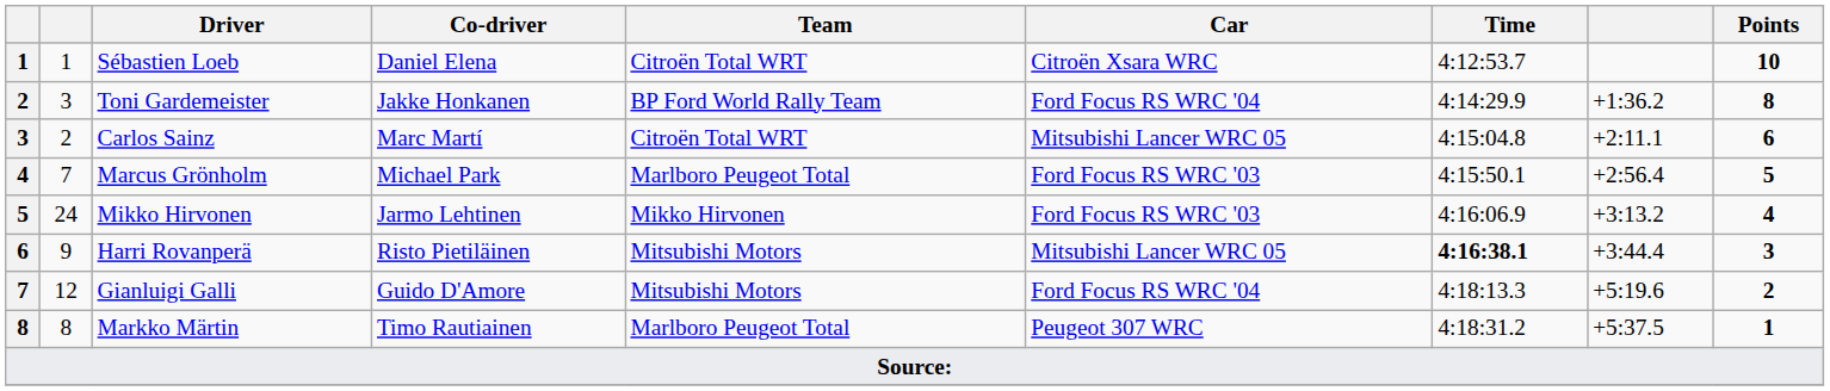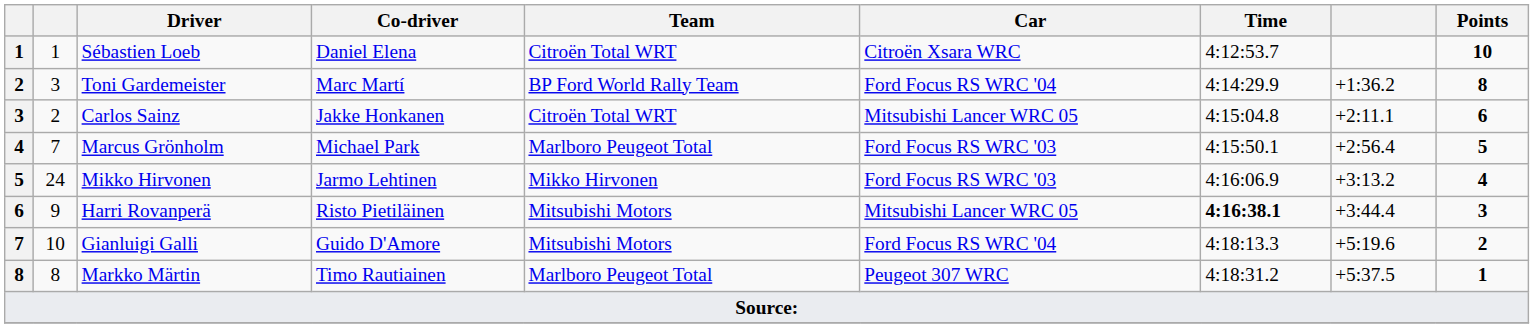Toni Gardemeister | Co-driver: Jakke Honkanen -> Marc Martí
Carlos Sainz | Co-driver: Marc Martí -> Jakke Honkanen
Gianluigi Galli | column 2: 12 -> 10
